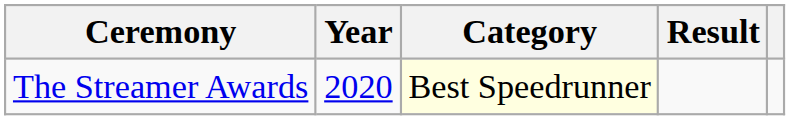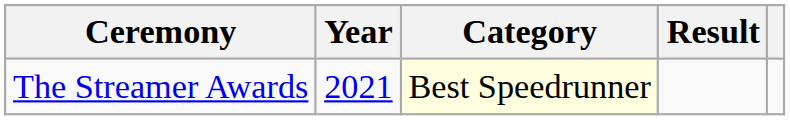The Streamer Awards | Year: 2020 -> 2021
